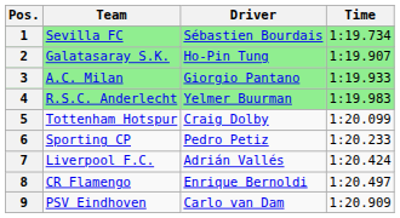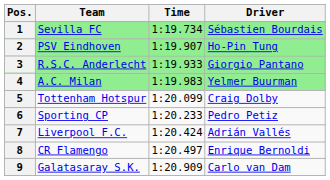columns swapped: Driver <-> Time
2 | Team: Galatasaray S.K. -> PSV Eindhoven
3 | Team: A.C. Milan -> R.S.C. Anderlecht
4 | Team: R.S.C. Anderlecht -> A.C. Milan
9 | Team: PSV Eindhoven -> Galatasaray S.K.
